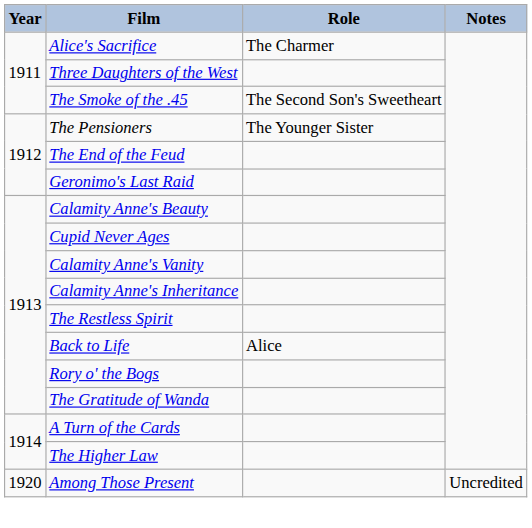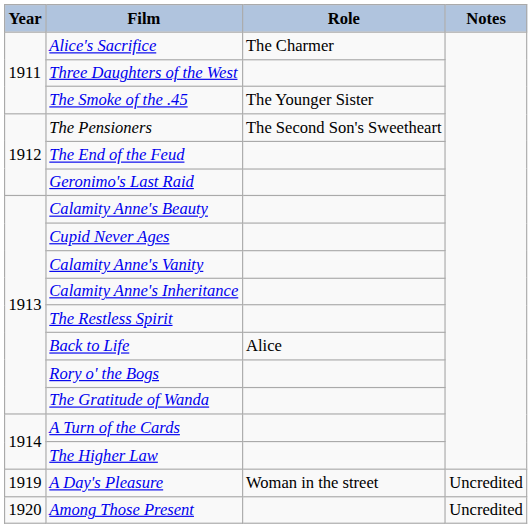The Smoke of the .45 | Role: The Second Son's Sweetheart -> The Younger Sister
The Pensioners | Role: The Younger Sister -> The Second Son's Sweetheart
+ row: 1919 | A Day's Pleasure | Woman in the street | Uncredited
